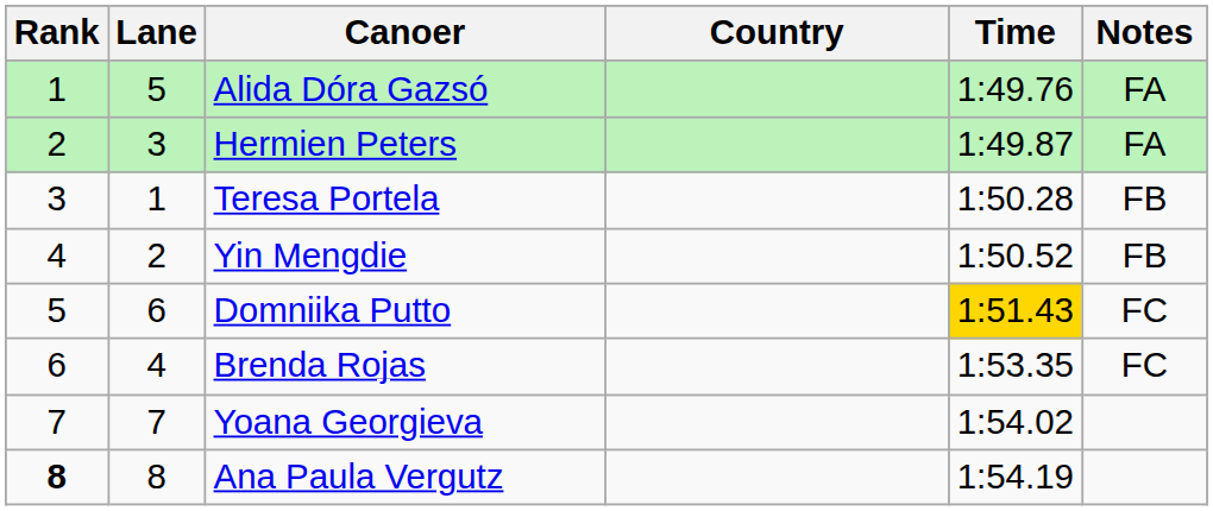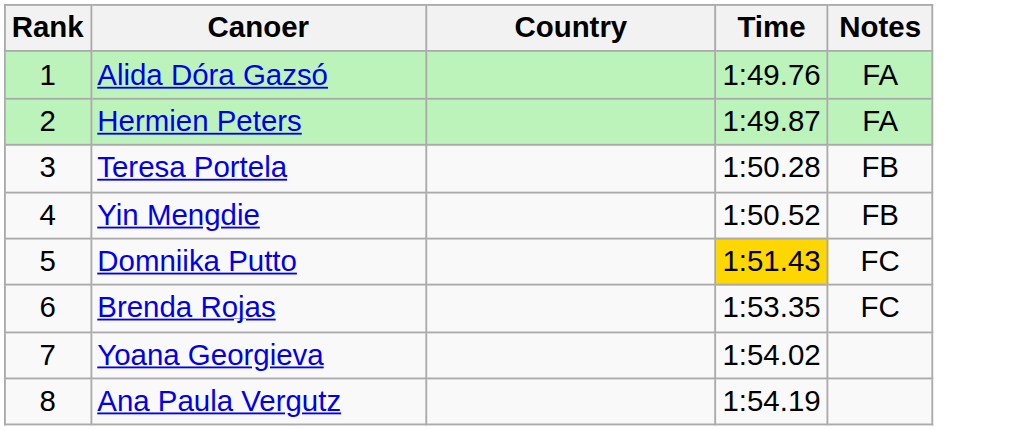- column: Lane | 5 | 3 | 1 | 2 | 6 | 4 | 7 | 8
Ana Paula Vergutz | Rank: bold -> normal
